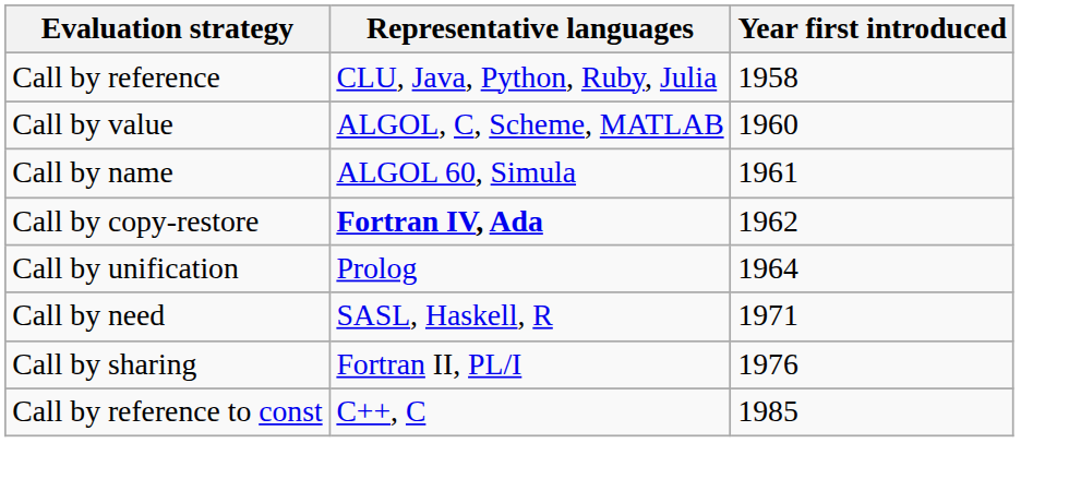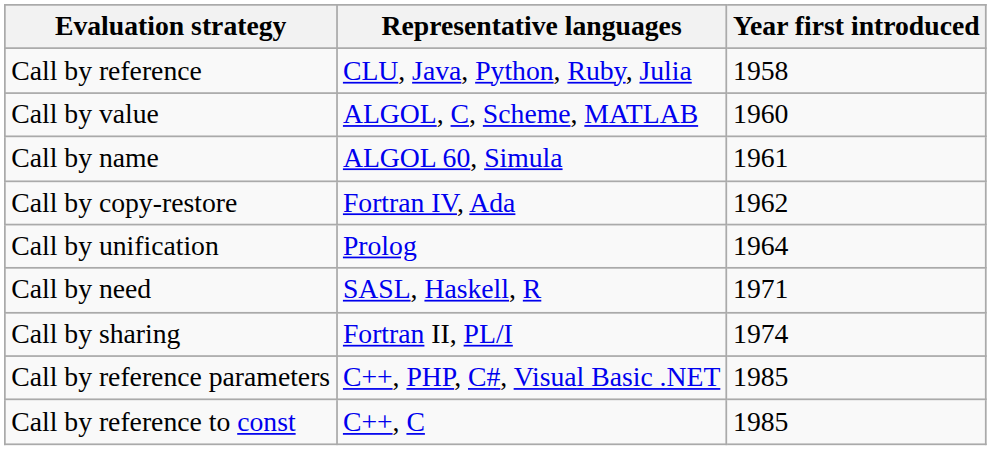Call by copy-restore | Representative languages: bold -> normal
Call by sharing | Year first introduced: 1976 -> 1974
+ row: Call by reference parameters | C++, PHP, C#, Visual Basic .NET | 1985
